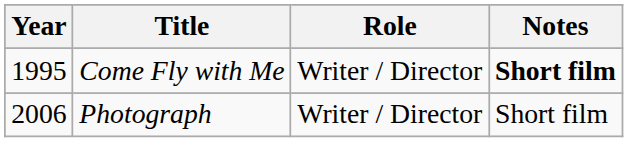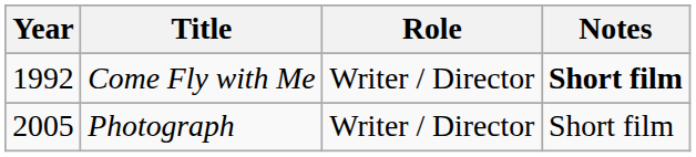Come Fly with Me | Year: 1995 -> 1992
Photograph | Year: 2006 -> 2005
